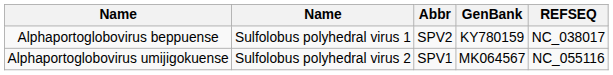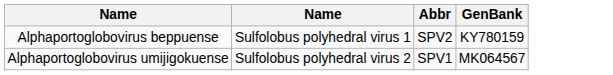- column: REFSEQ | NC_038017 | NC_055116
